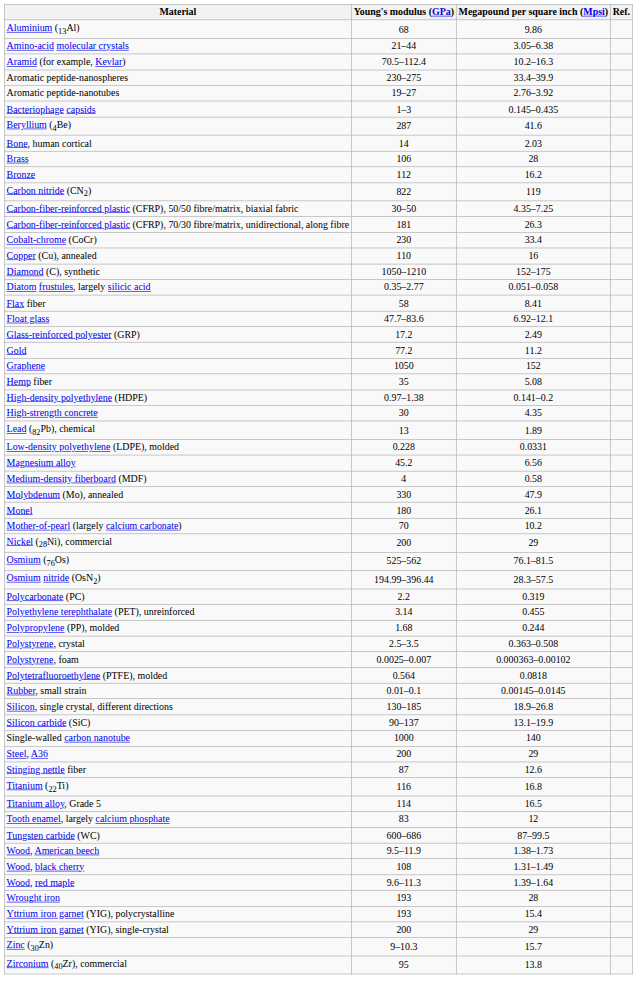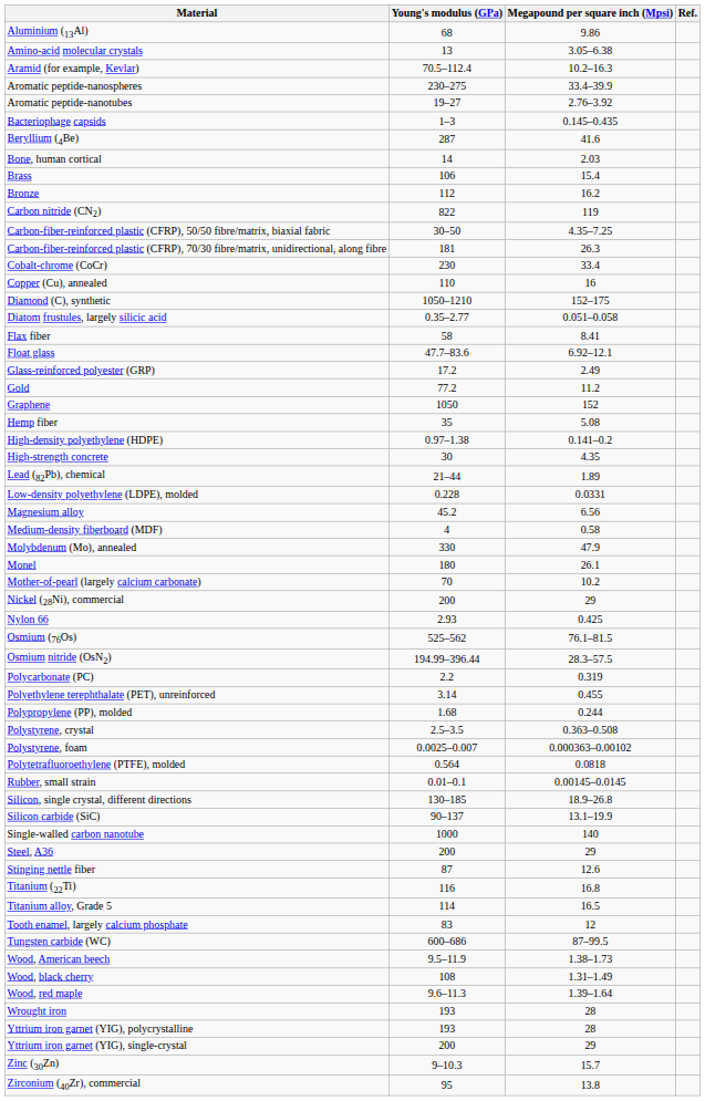Amino-acid molecular crystals | Young's modulus (GPa): 21–44 -> 13
Brass | Megapound per square inch (Mpsi): 28 -> 15.4
Lead (82Pb), chemical | Young's modulus (GPa): 13 -> 21–44
+ row: Nylon 66 | 2.93 | 0.425
Yttrium iron garnet (YIG), polycrystalline | Megapound per square inch (Mpsi): 15.4 -> 28
